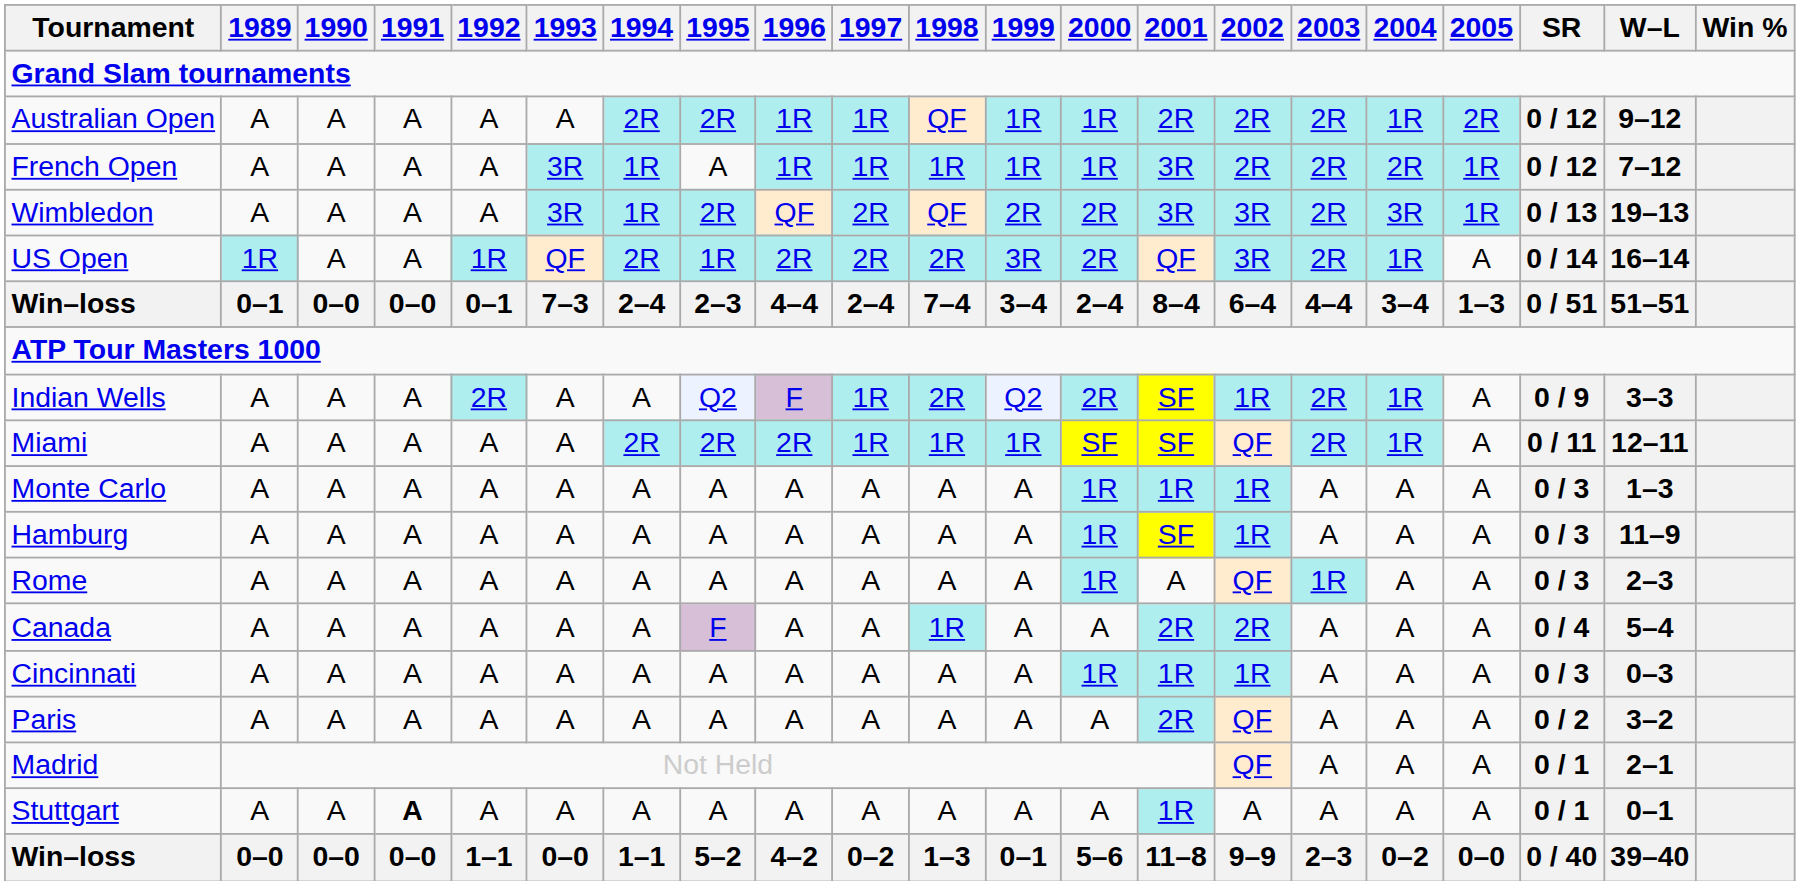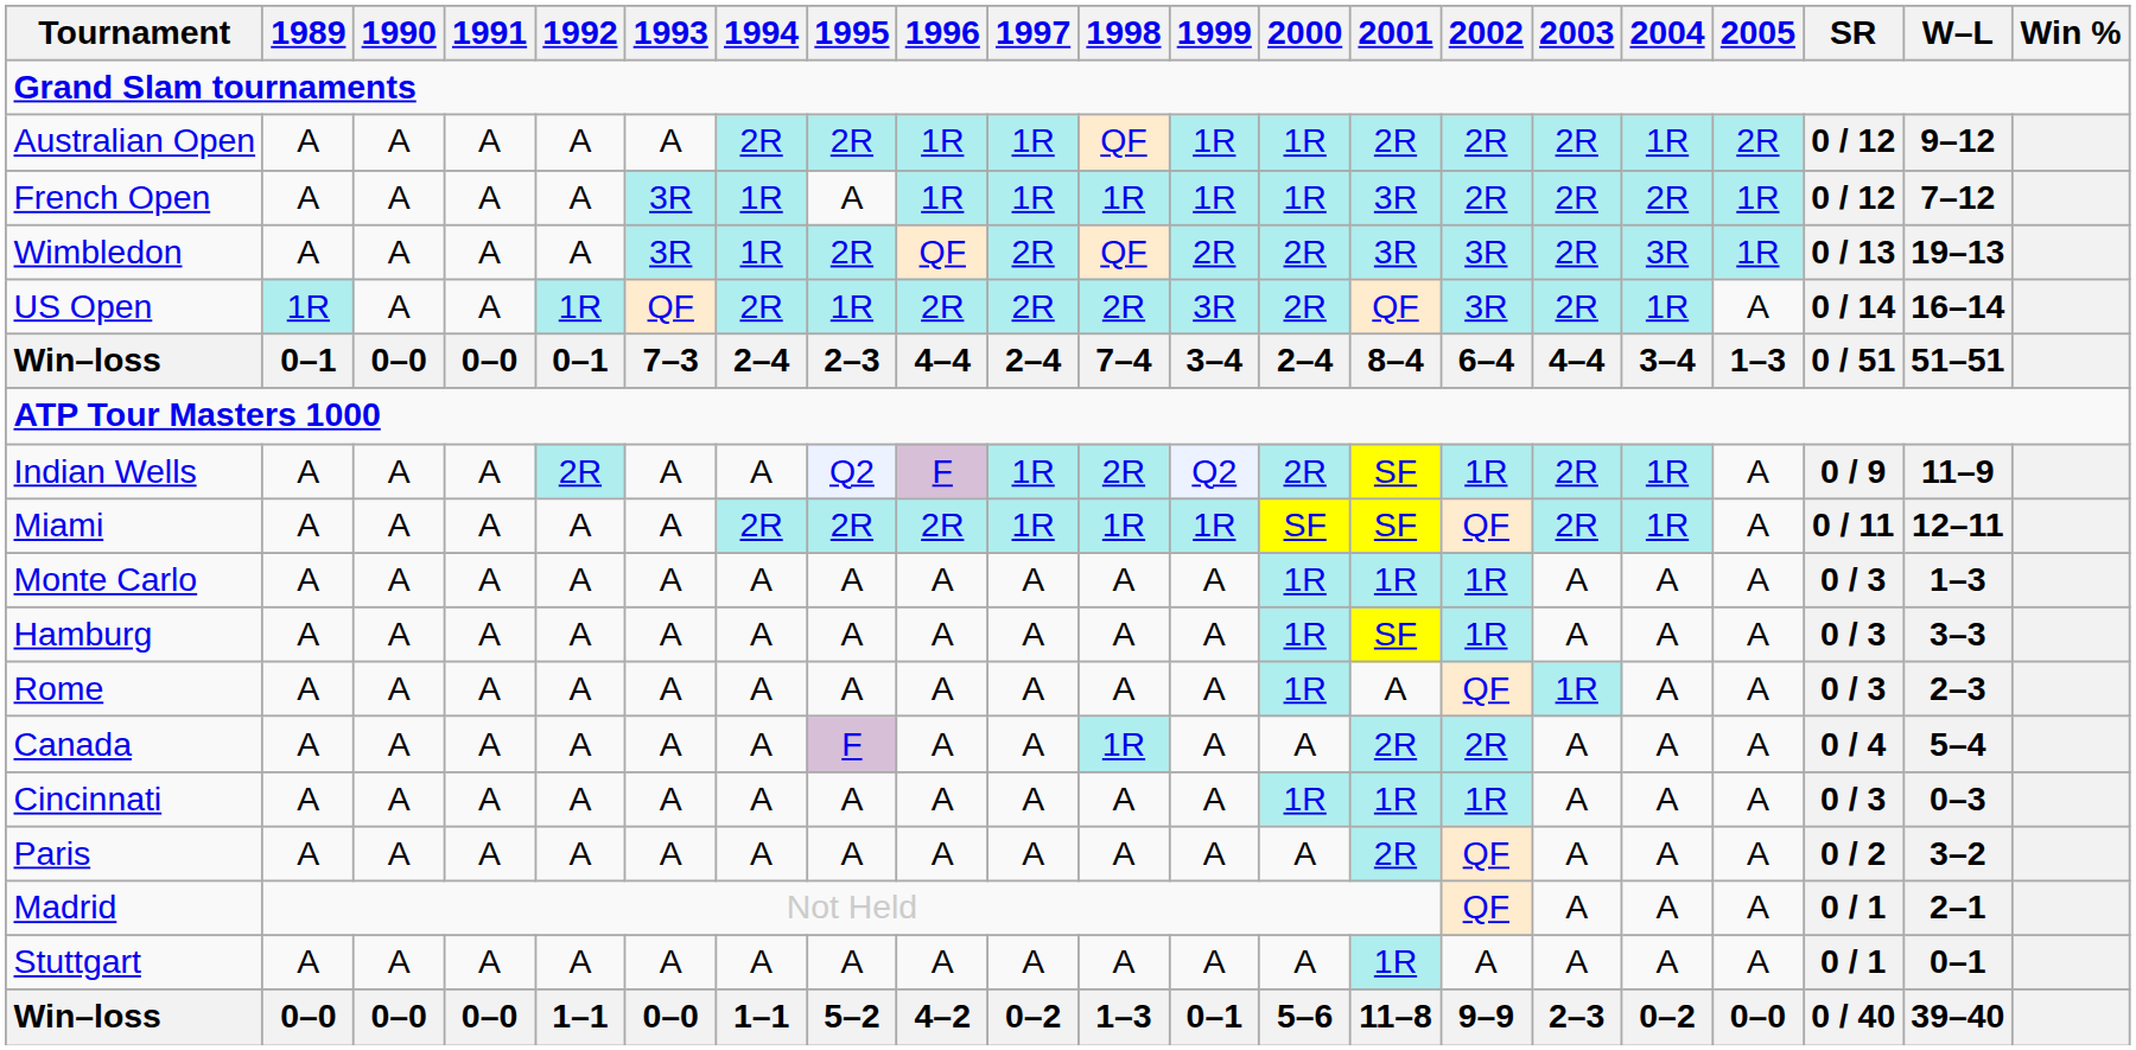Indian Wells | W–L: 3–3 -> 11–9
Hamburg | W–L: 11–9 -> 3–3
Stuttgart | 1991: bold -> normal
